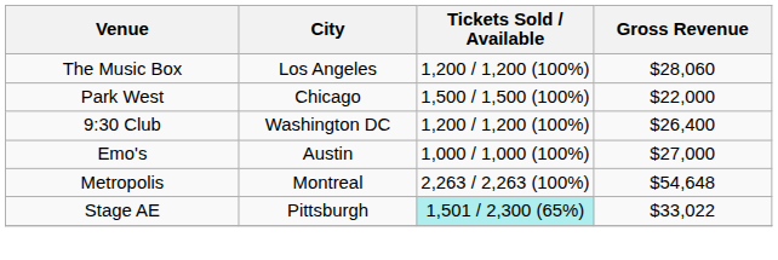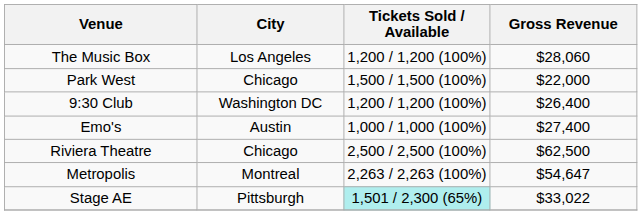Emo's | Gross Revenue: $27,000 -> $27,400
+ row: Riviera Theatre | Chicago | 2,500 / 2,500 (100%) | $62,500
Metropolis | Gross Revenue: $54,648 -> $54,647
